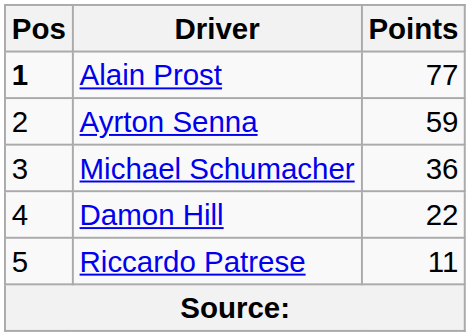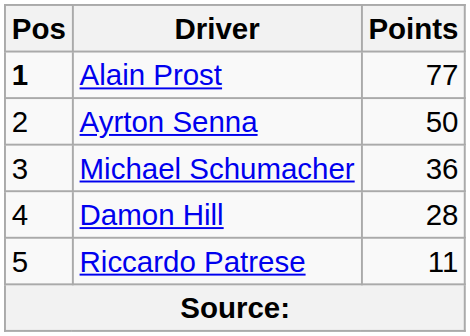Ayrton Senna | Points: 59 -> 50
Damon Hill | Points: 22 -> 28
